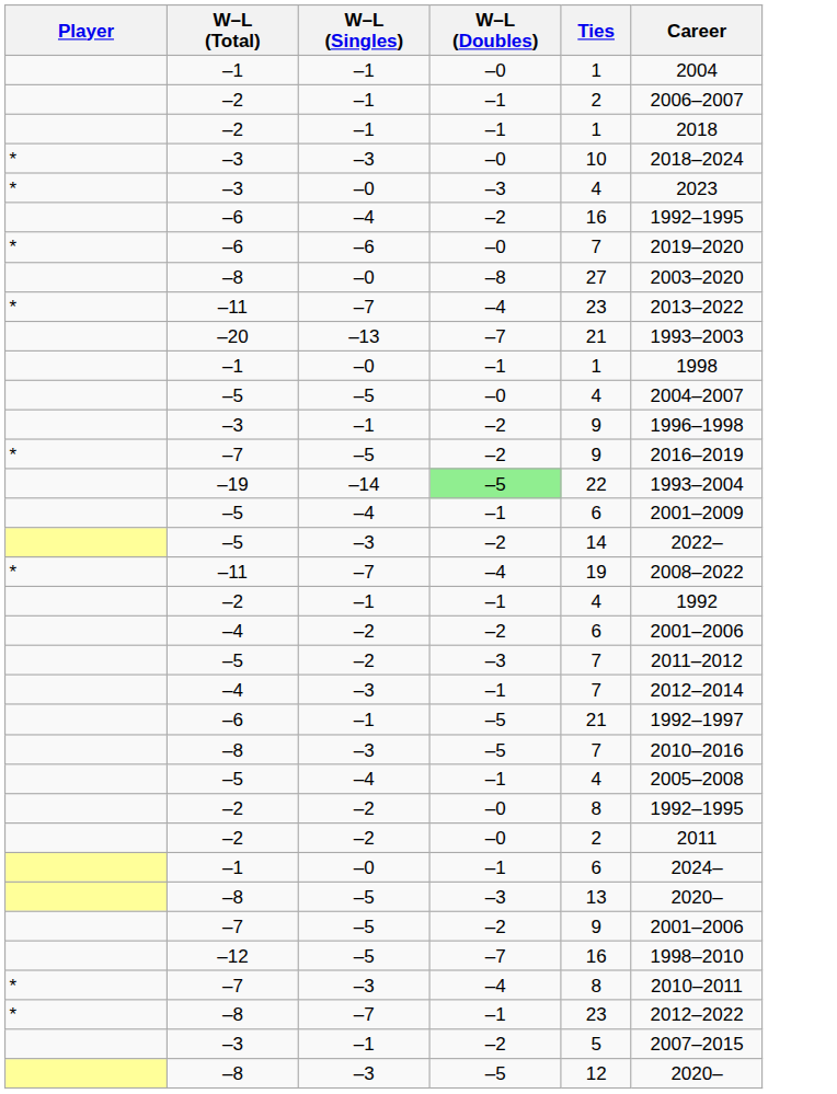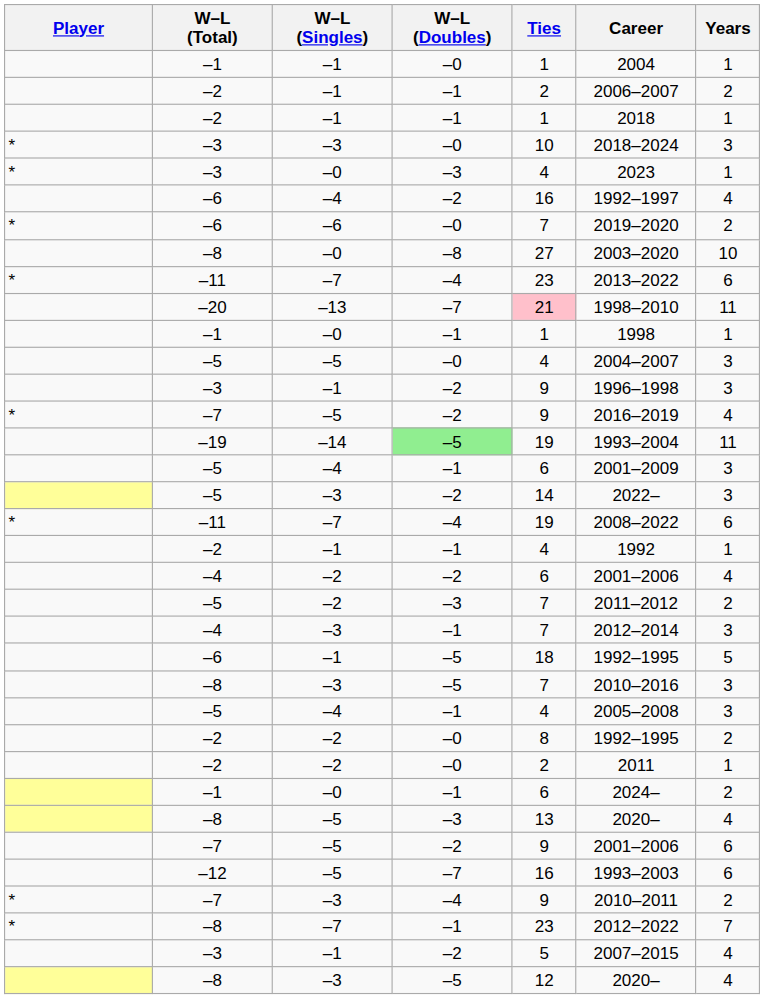+ column: Years | 1 | 2 | 1 | 3 | 1 | 4 | 2 | 10 | 6 | 11 | 1 | 3 | 3 | 4 | 11 | 3 | 3 | 6 | 1 | 4 | 2 | 3 | 5 | 3 | 3 | 2 | 1 | 2 | 4 | 6 | 6 | 2 | 7 | 4 | 4
–6 / –4 | Career: 1992–1995 -> 1992–1997
–20 | Ties: no background -> pink background
–20 | Career: 1993–2003 -> 1998–2010
–19 | Ties: 22 -> 19
–6 / –1 | Ties: 21 -> 18
–6 / –1 | Career: 1992–1997 -> 1992–1995
–12 | Career: 1998–2010 -> 1993–2003
–7 / –3 | Ties: 8 -> 9
